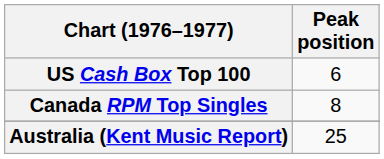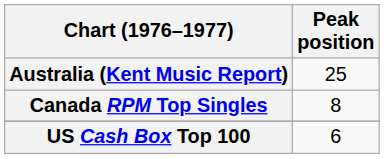rows swapped: Australia (Kent Music Report) <-> US Cash Box Top 100
